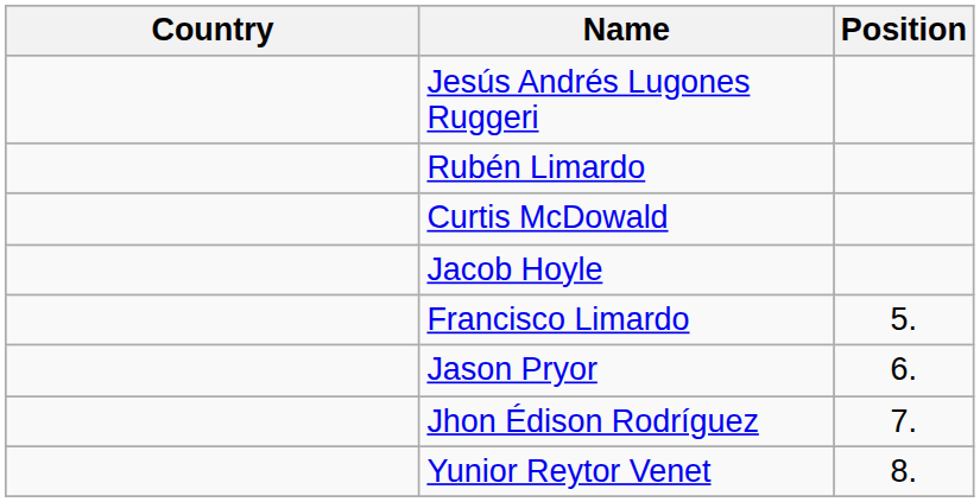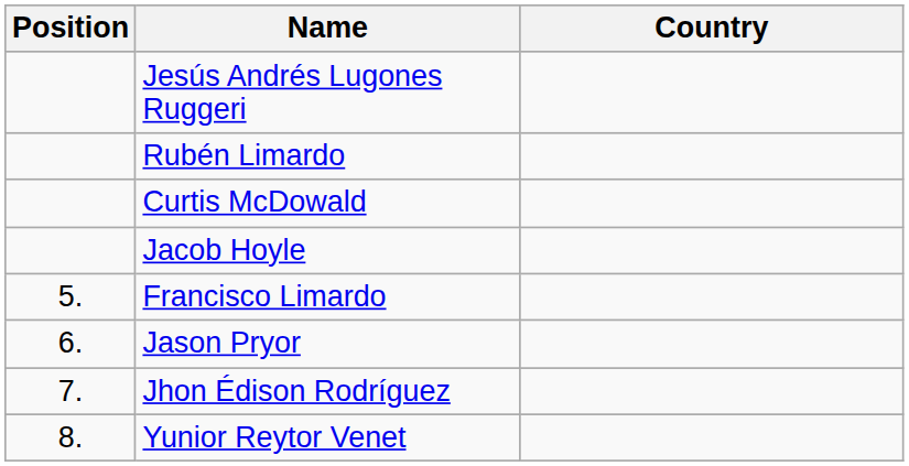columns swapped: Position <-> Country
